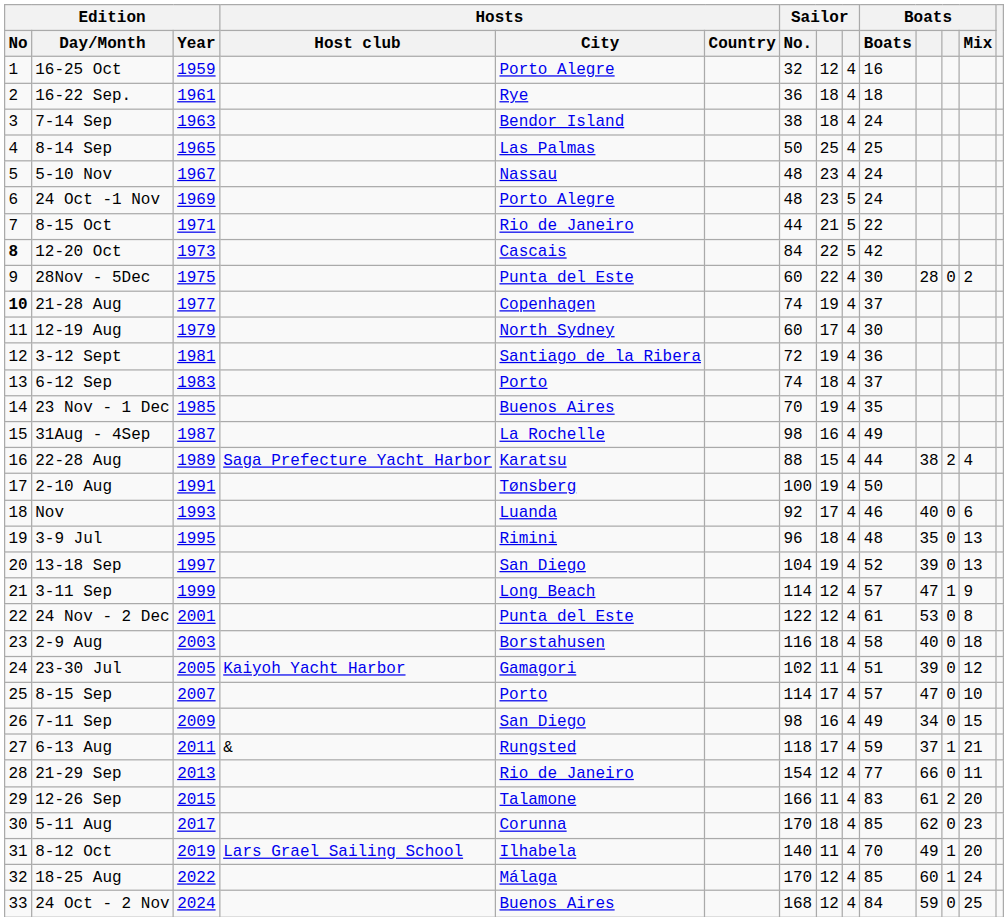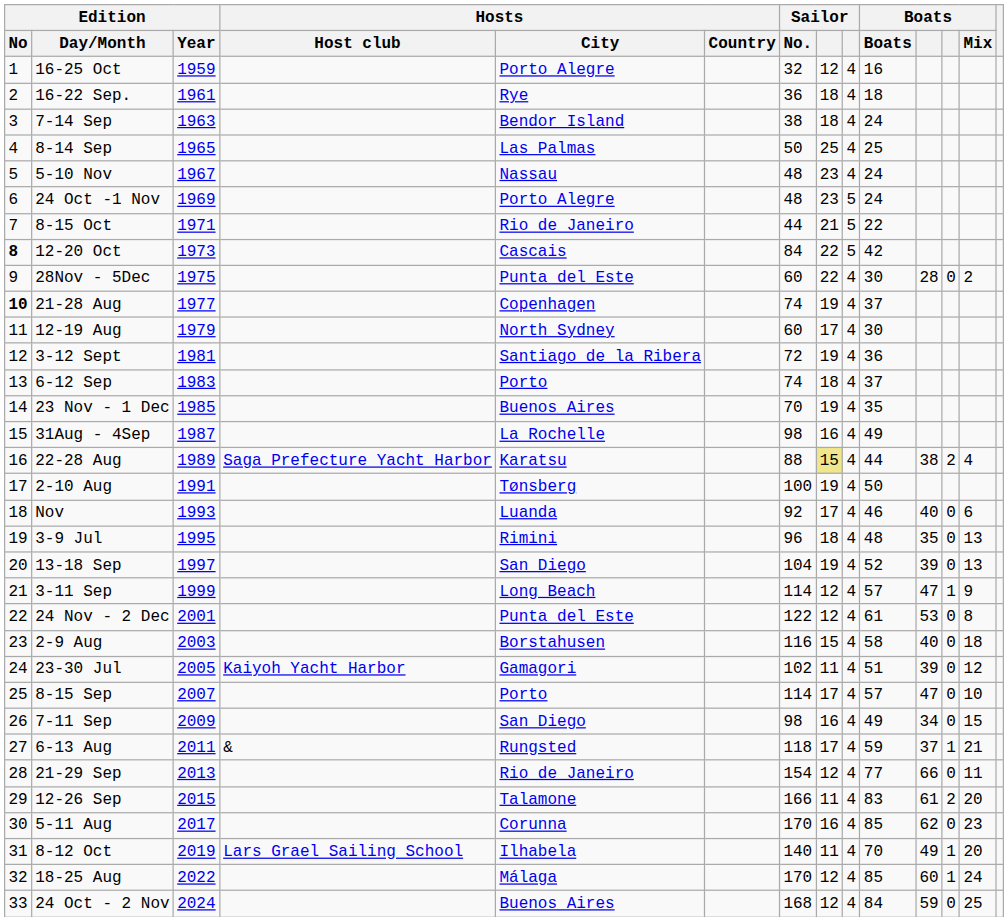22-28 Aug | column 8: no background -> khaki background
2-9 Aug | column 8: 18 -> 15
5-11 Aug | column 8: 18 -> 16
